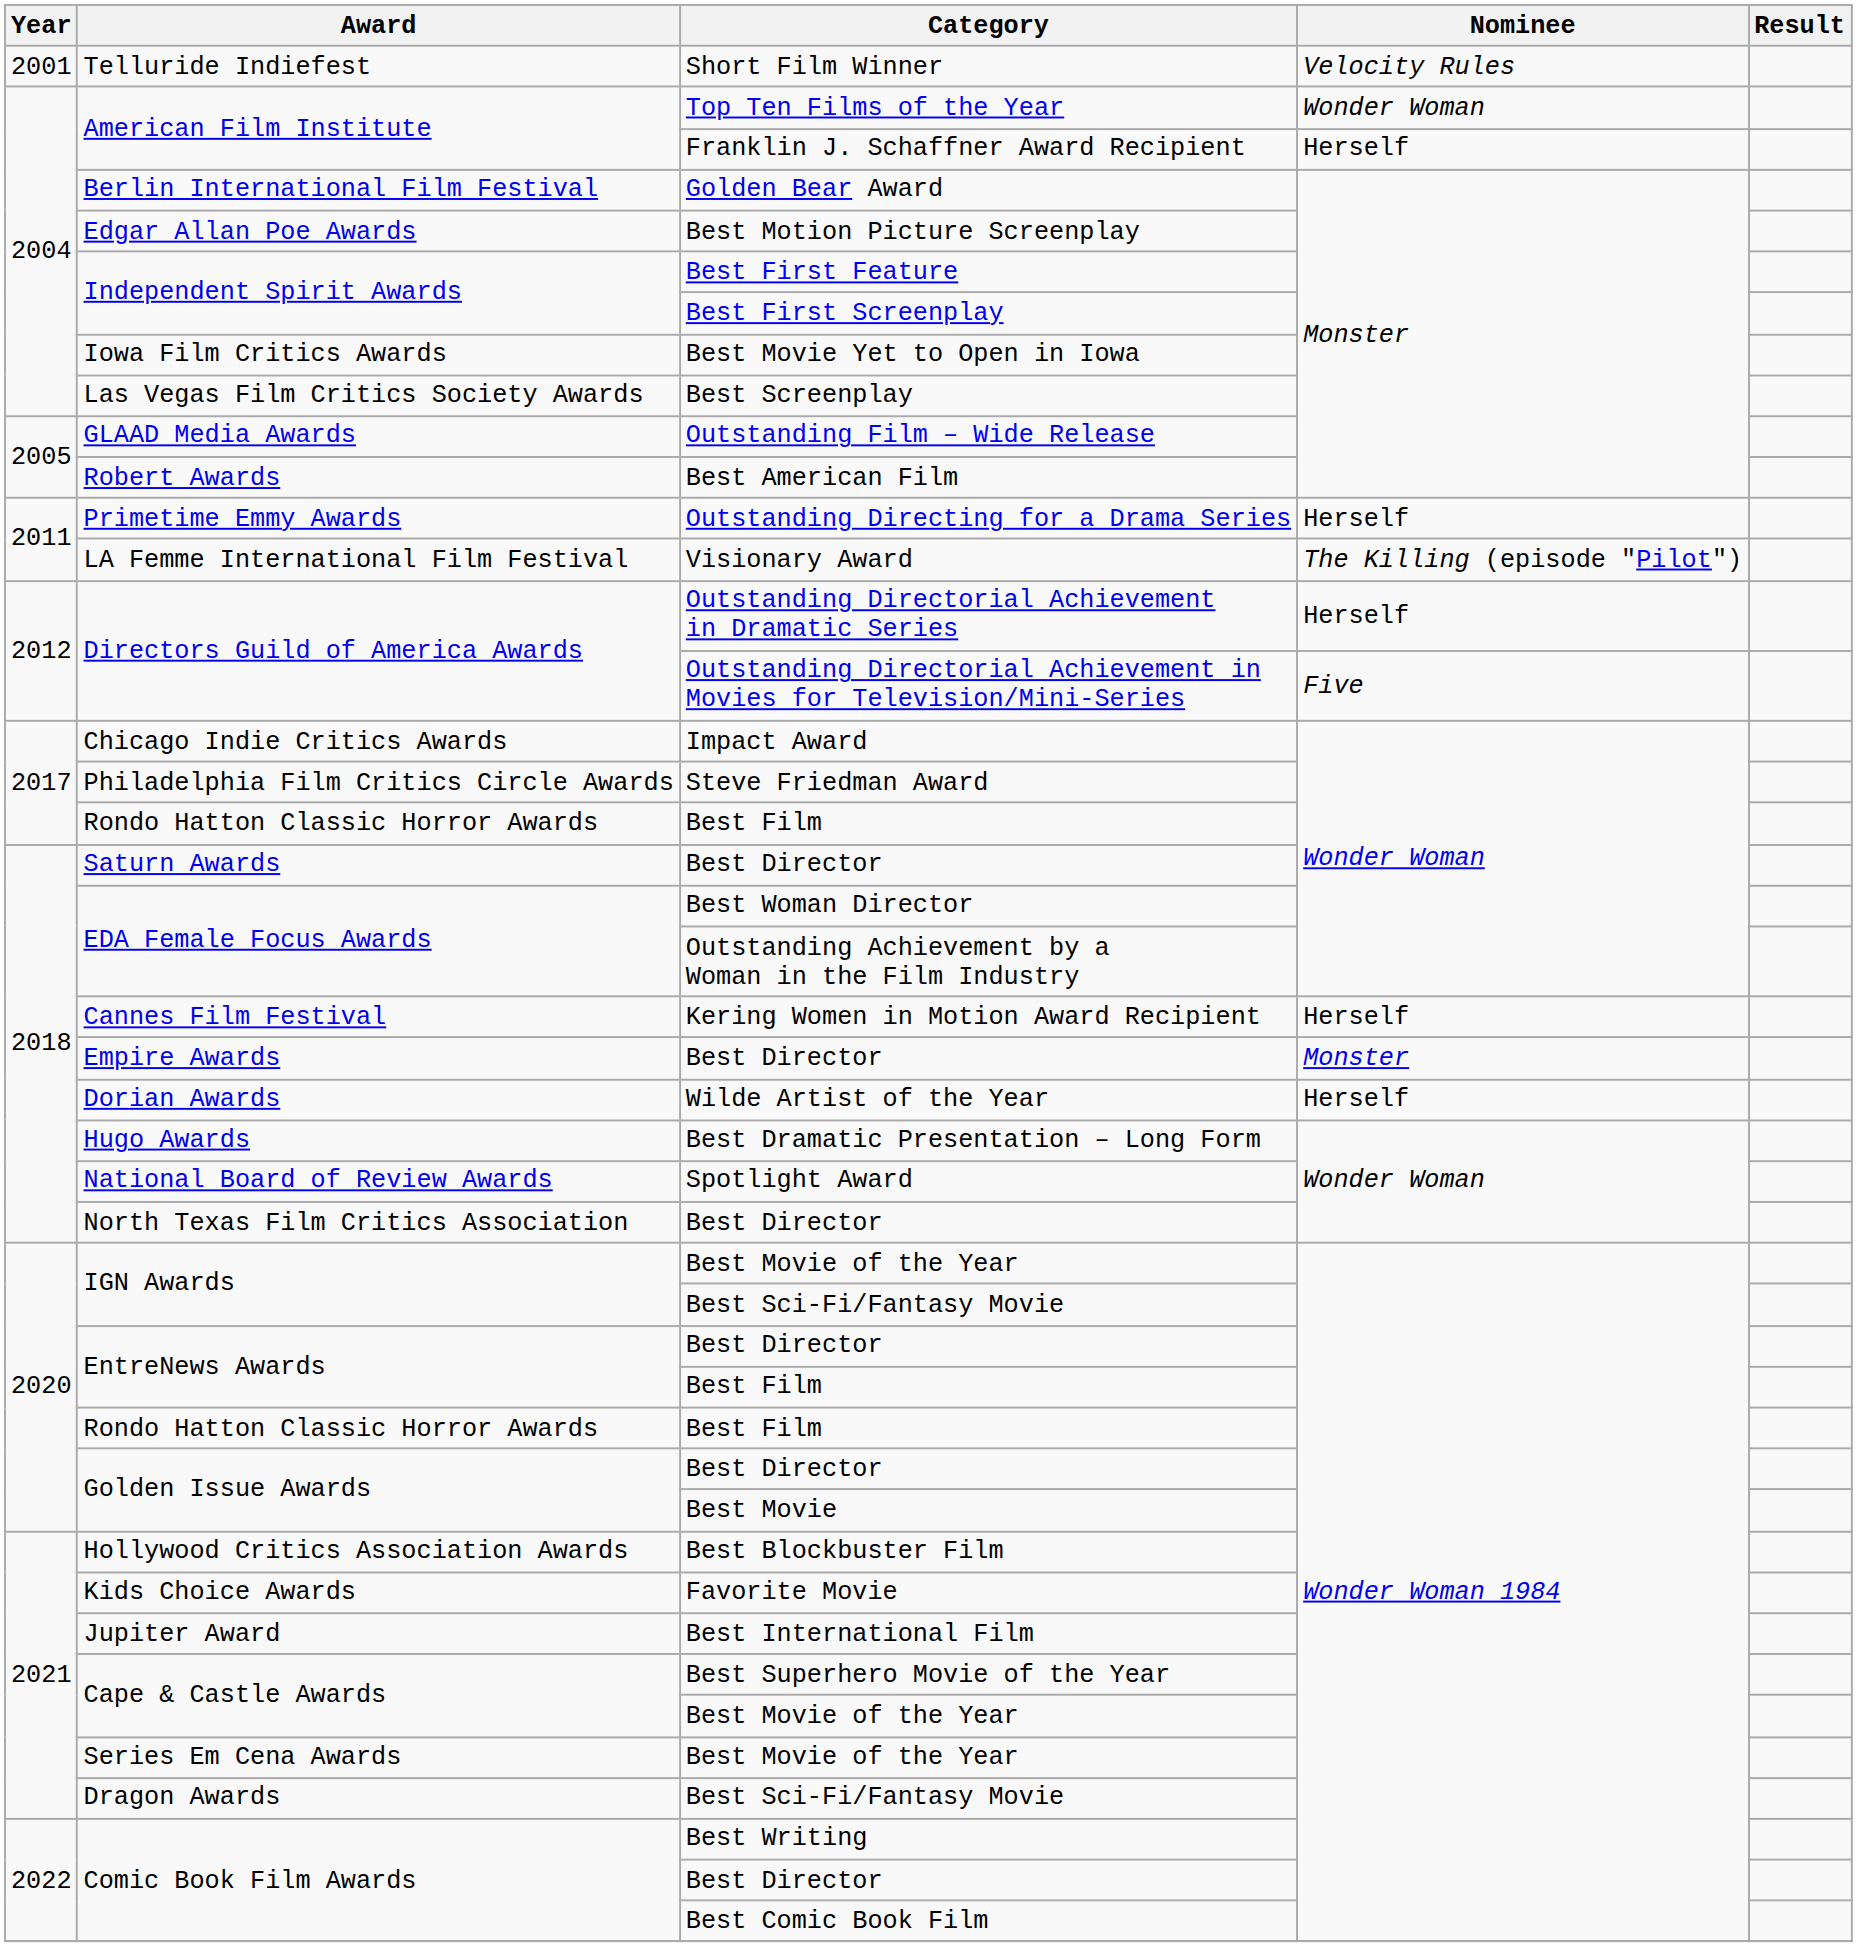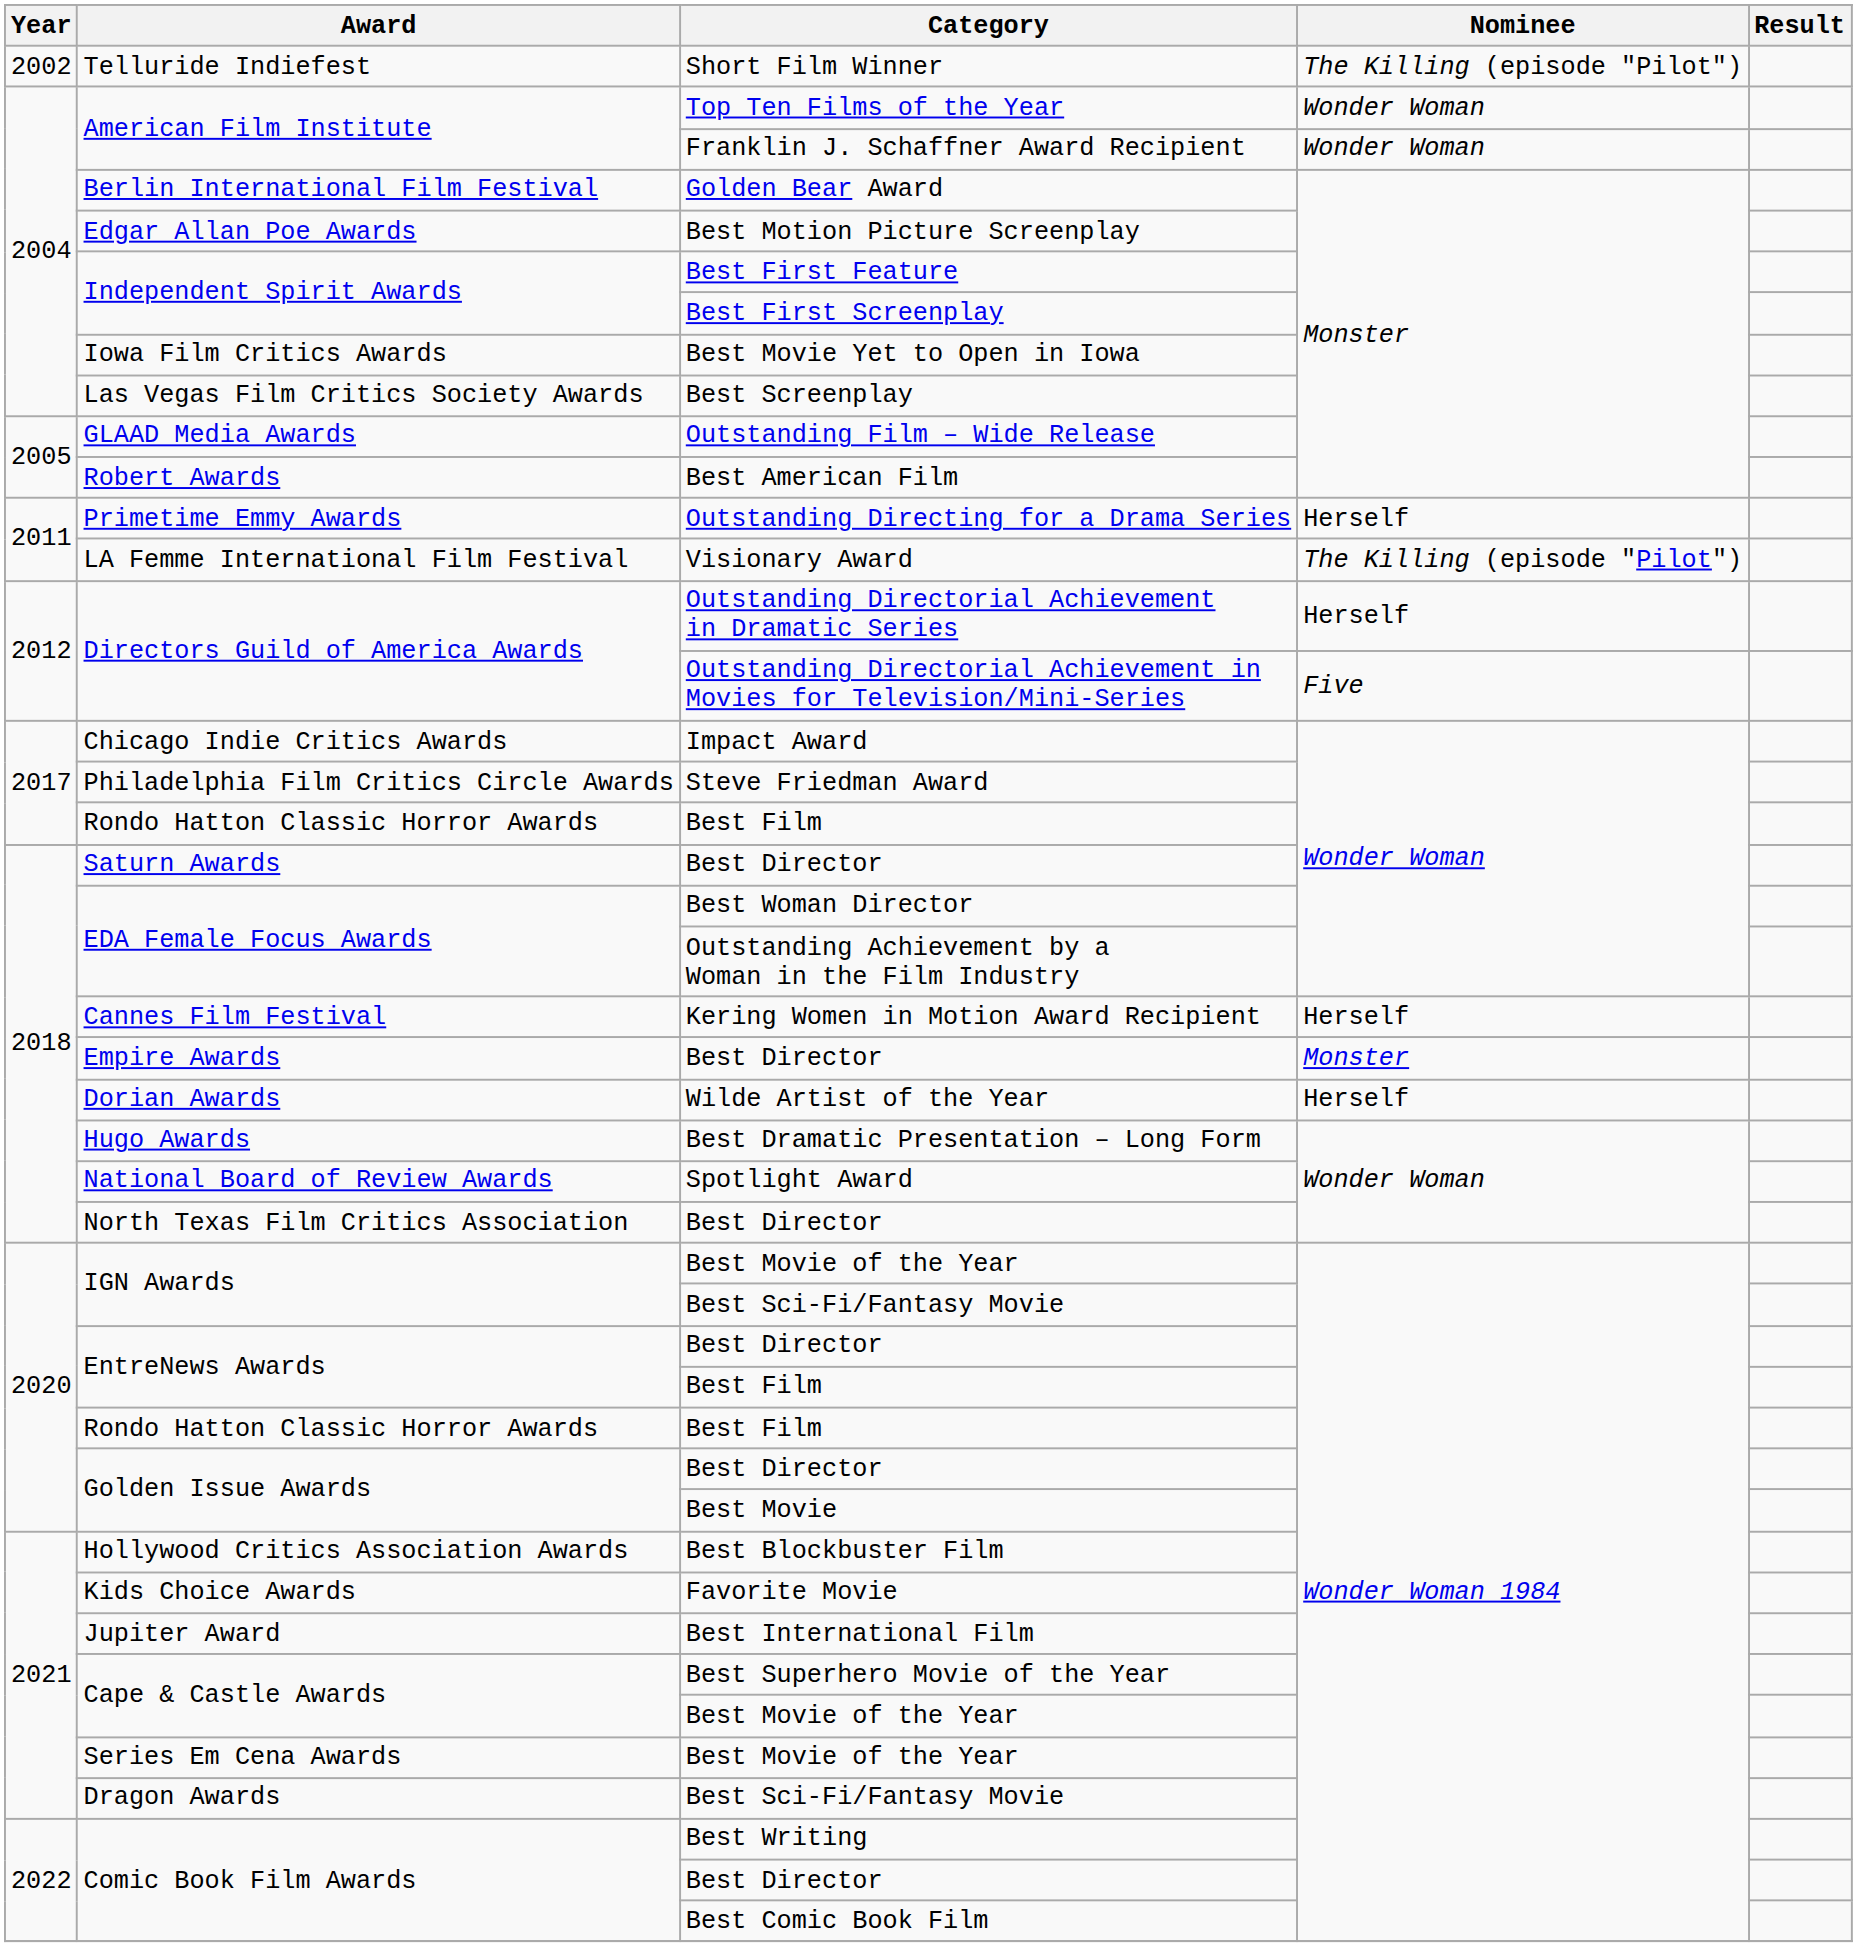Short Film Winner | Year: 2001 -> 2002
Short Film Winner | Nominee: Velocity Rules -> The Killing (episode "Pilot")
Franklin J. Schaffner Award Recipient | Nominee: Herself -> Wonder Woman
